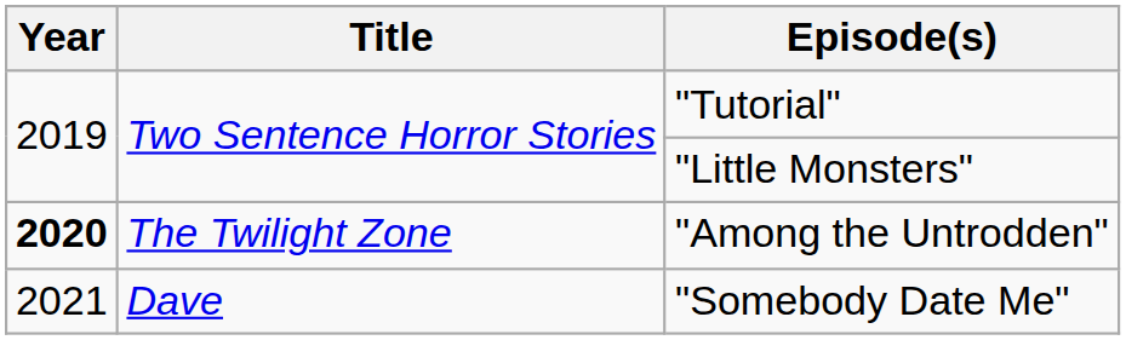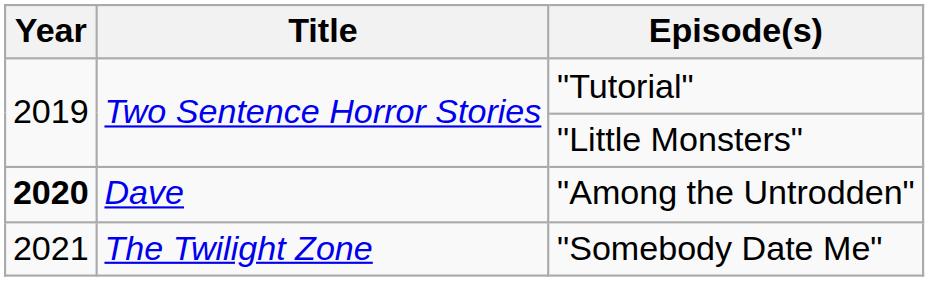"Among the Untrodden" | Title: The Twilight Zone -> Dave
"Somebody Date Me" | Title: Dave -> The Twilight Zone
